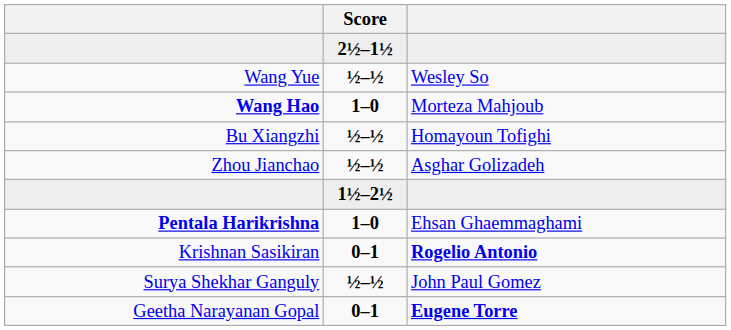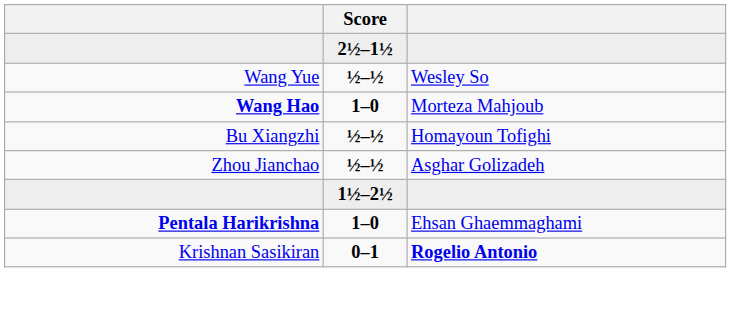- row: Surya Shekhar Ganguly | ½–½ | John Paul Gomez
- row: Geetha Narayanan Gopal | 0–1 | Eugene Torre
